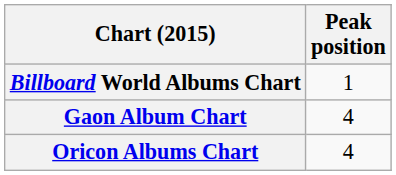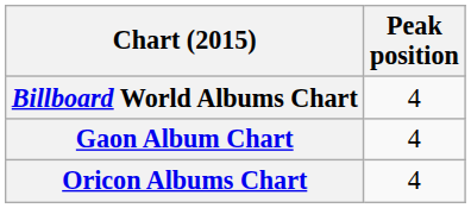Billboard World Albums Chart | Peak position: 1 -> 4
